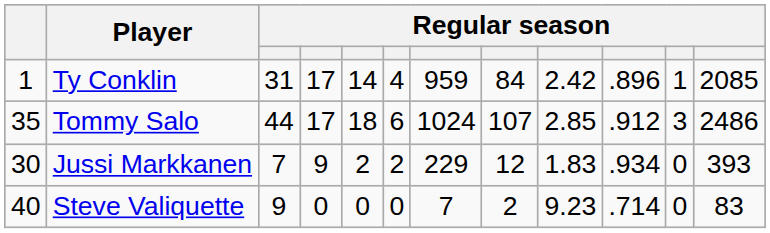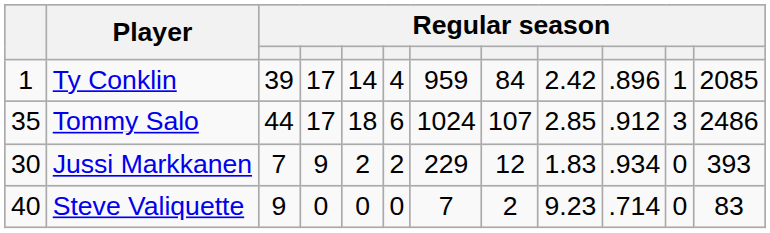Ty Conklin | column 3: 31 -> 39
